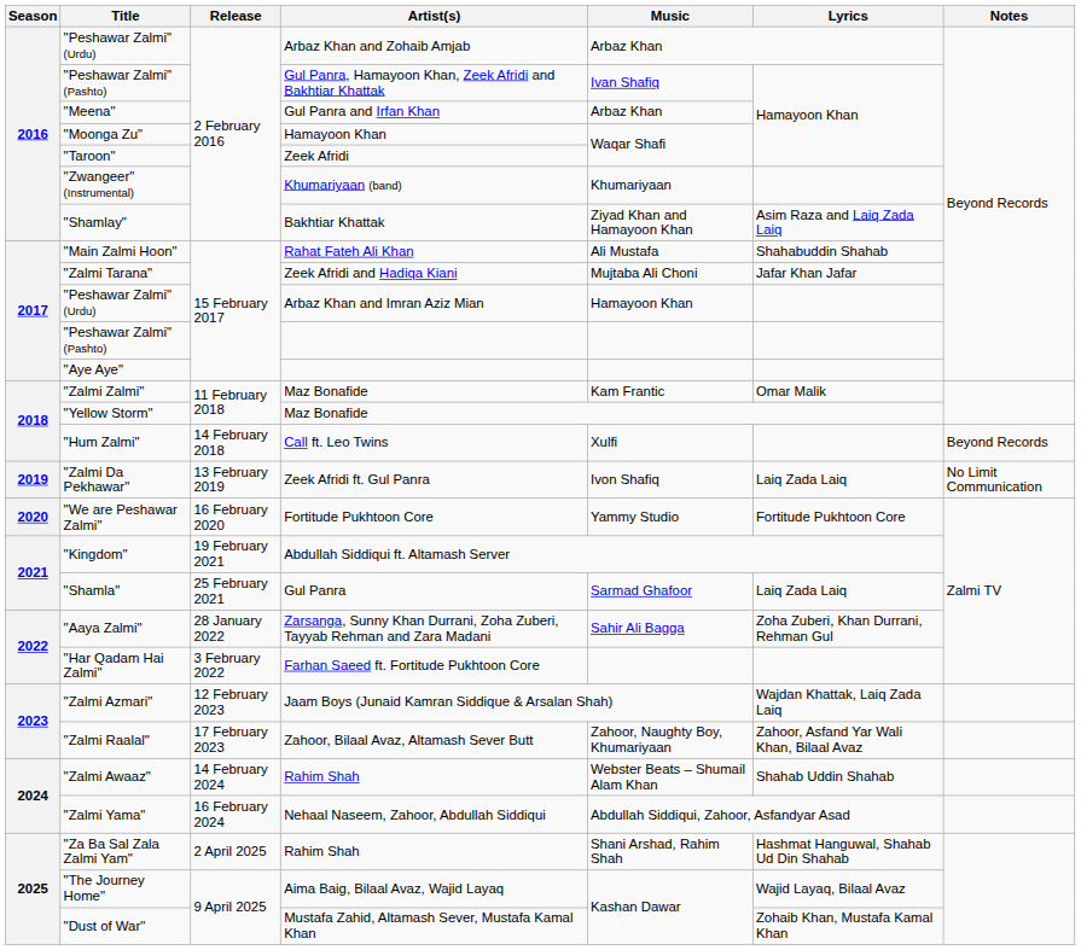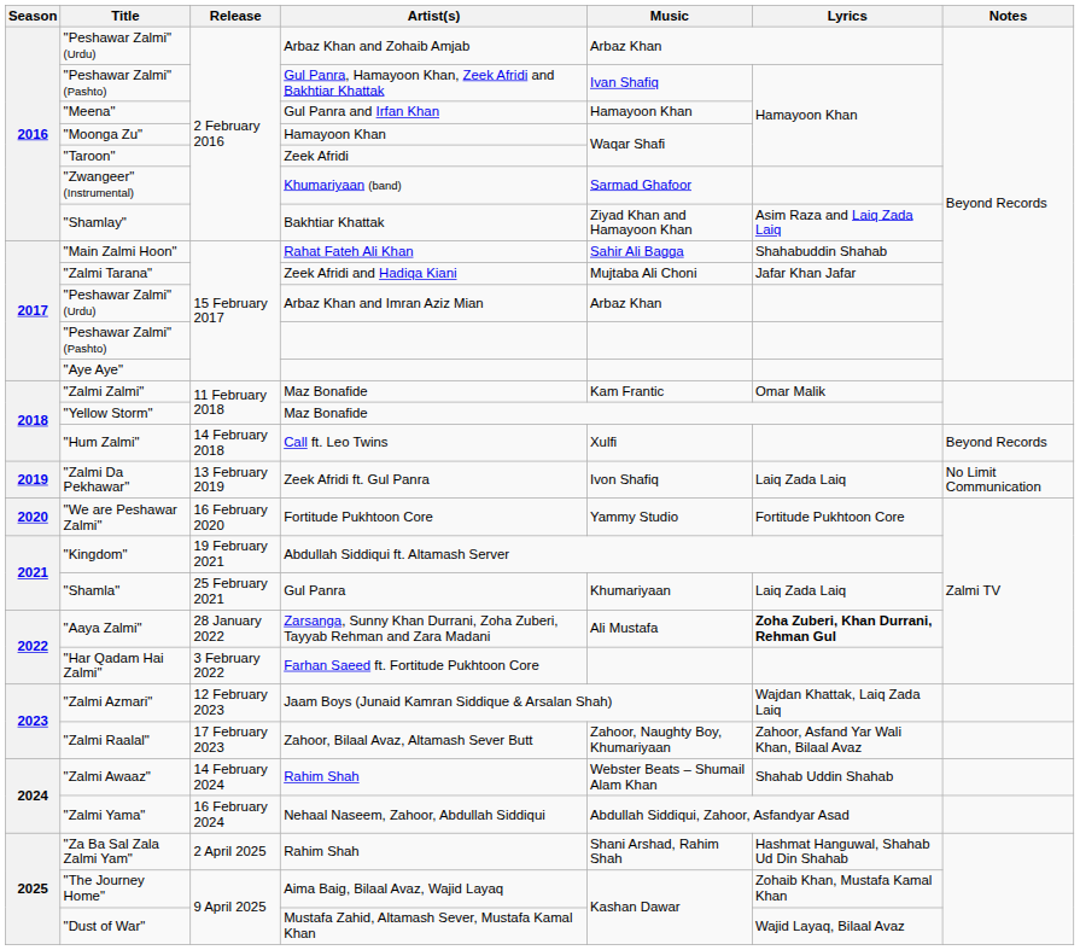"Meena" | Music: Arbaz Khan -> Hamayoon Khan
"Zwangeer" (Instrumental) | Music: Khumariyaan -> Sarmad Ghafoor
"Main Zalmi Hoon" | Music: Ali Mustafa -> Sahir Ali Bagga
"Peshawar Zalmi" (Urdu) / Arbaz Khan and Imran Aziz Mian | Music: Hamayoon Khan -> Arbaz Khan
"Shamla" | Music: Sarmad Ghafoor -> Khumariyaan
"Aaya Zalmi" | Music: Sahir Ali Bagga -> Ali Mustafa
"Aaya Zalmi" | Lyrics: normal -> bold
"The Journey Home" | Lyrics: Wajid Layaq, Bilaal Avaz -> Zohaib Khan, Mustafa Kamal Khan
"Dust of War" | Lyrics: Zohaib Khan, Mustafa Kamal Khan -> Wajid Layaq, Bilaal Avaz
